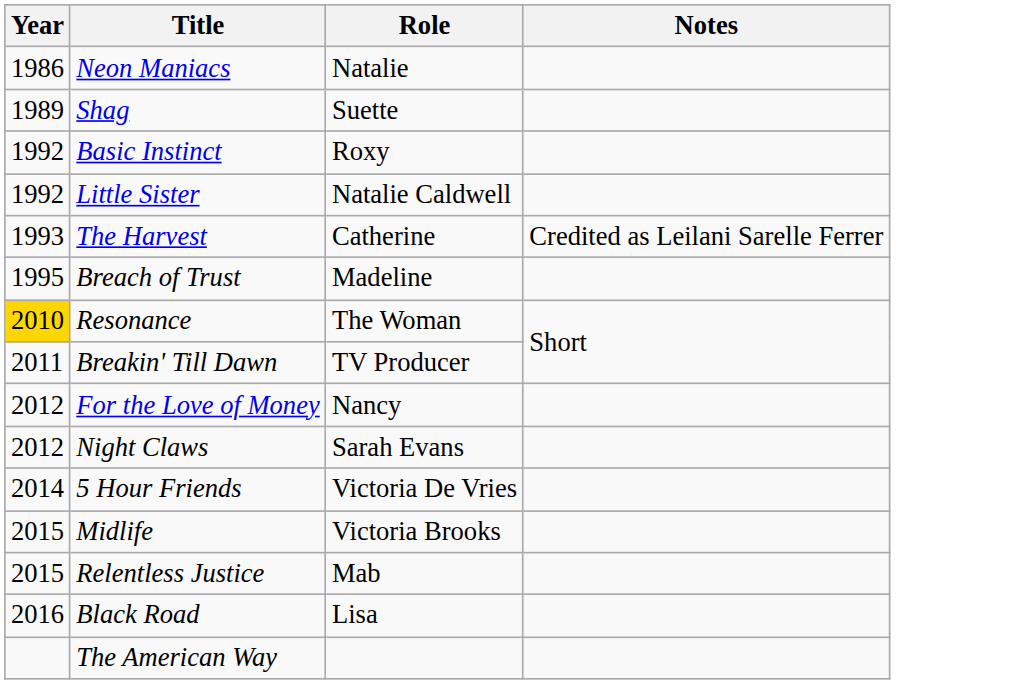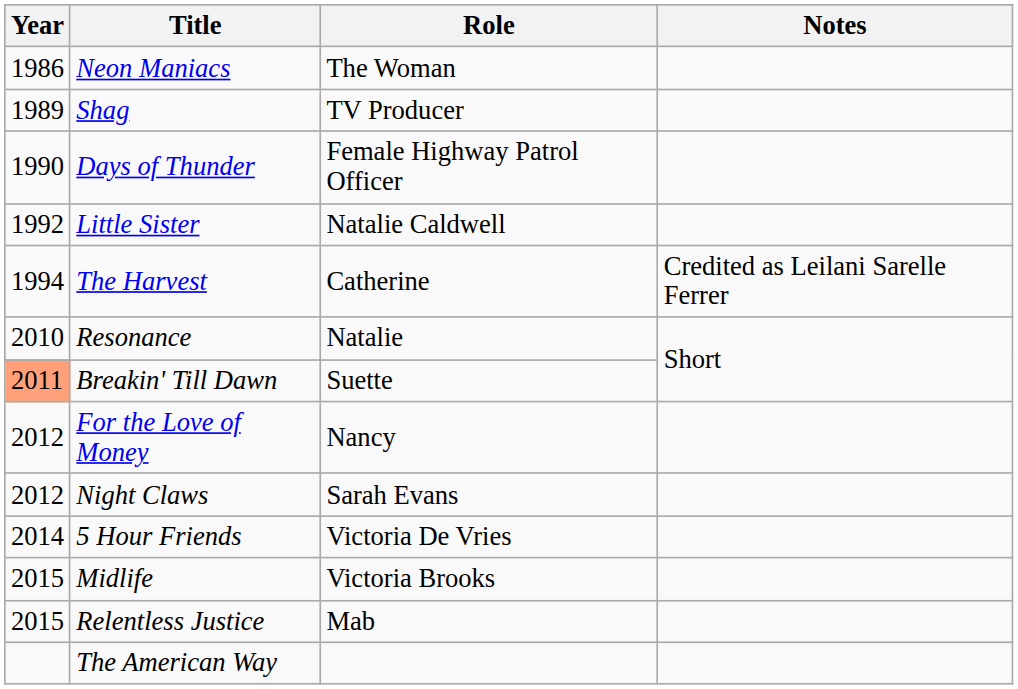Neon Maniacs | Role: Natalie -> The Woman
Shag | Role: Suette -> TV Producer
+ row: 1990 | Days of Thunder | Female Highway Patrol Officer
- row: 1992 | Basic Instinct | Roxy
The Harvest | Year: 1993 -> 1994
- row: 1995 | Breach of Trust | Madeline
Resonance | Year: gold background -> no background
Resonance | Role: The Woman -> Natalie
Breakin' Till Dawn | Year: no background -> lightsalmon background
Breakin' Till Dawn | Role: TV Producer -> Suette
- row: 2016 | Black Road | Lisa
